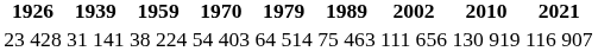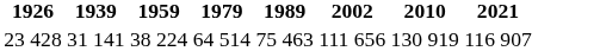- column: 1970 | 54 403
